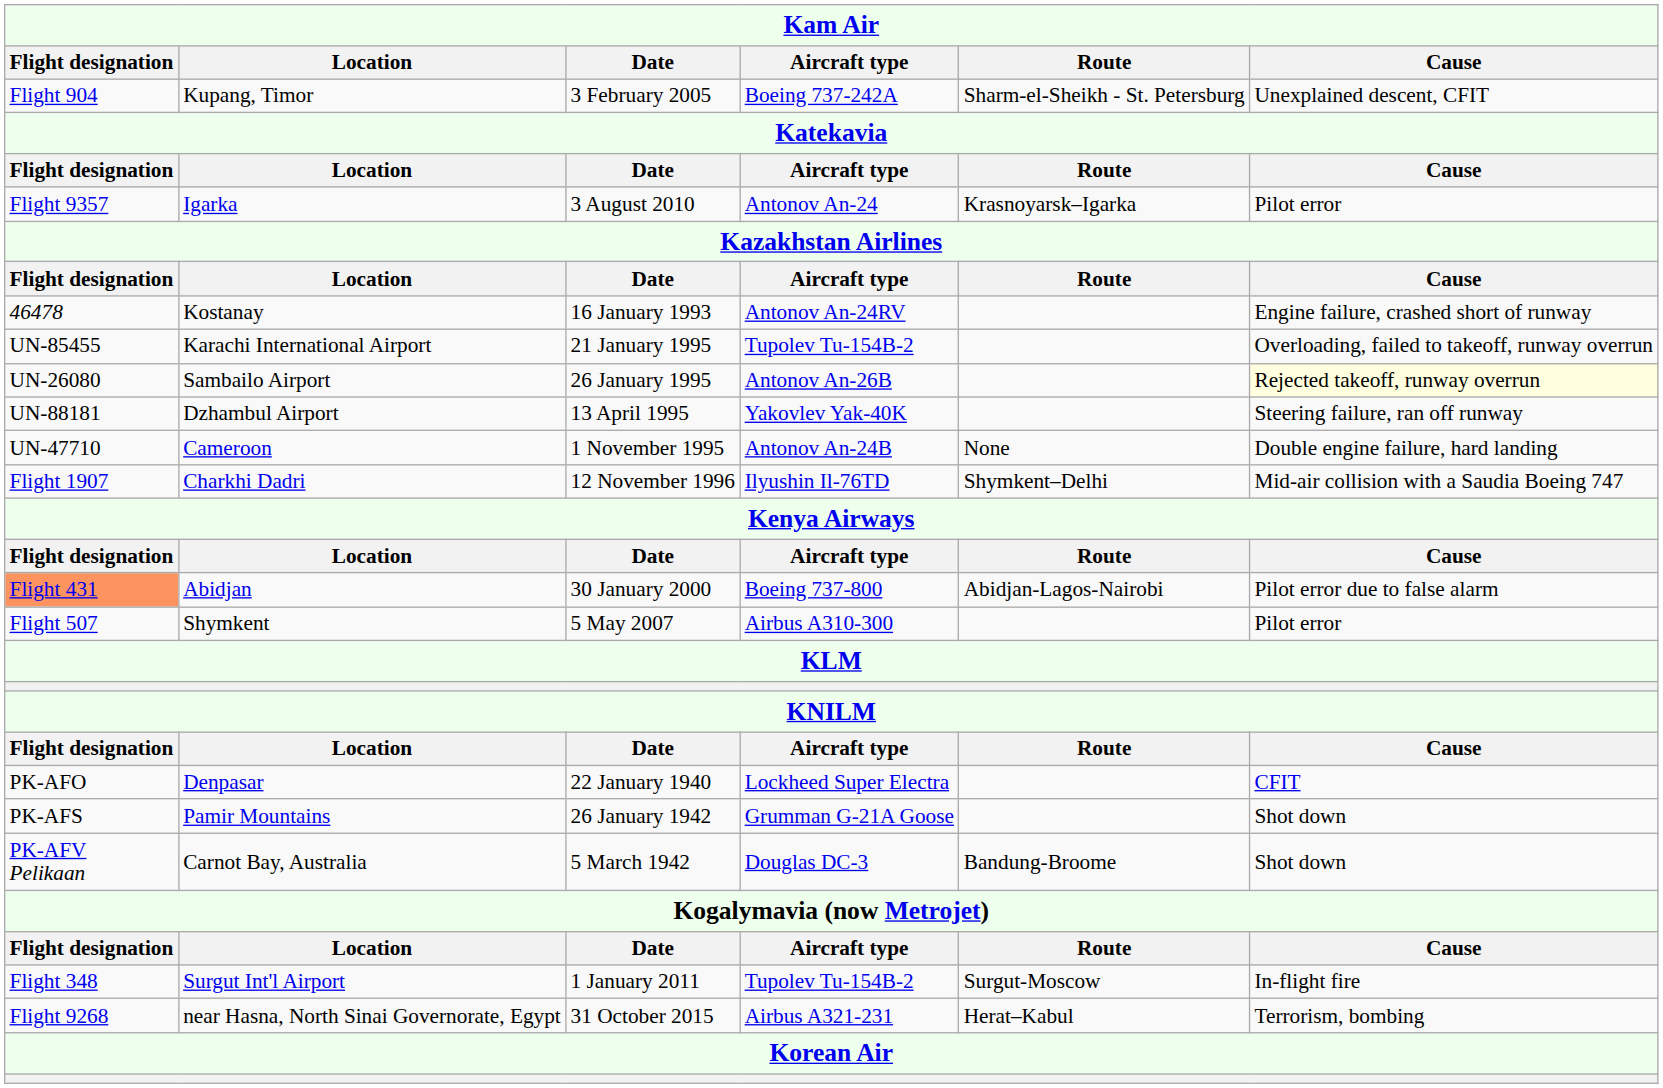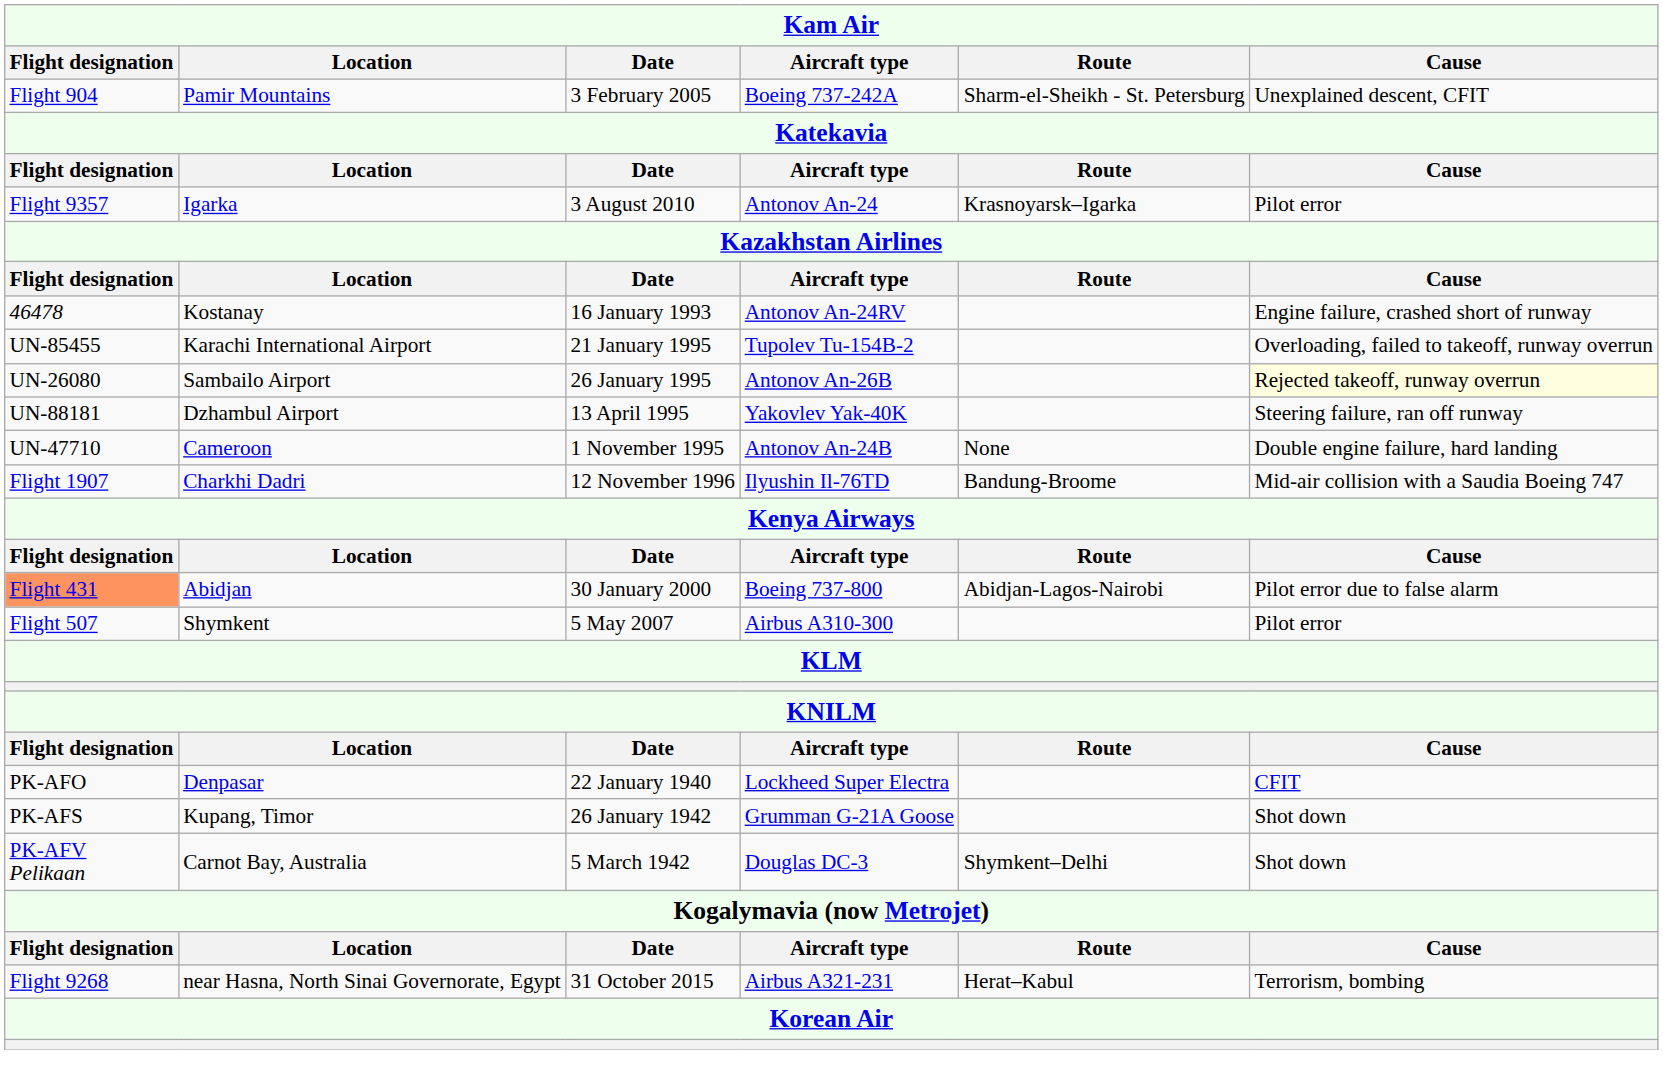Flight 904 | Location: Kupang, Timor -> Pamir Mountains
Flight 1907 | Route: Shymkent–Delhi -> Bandung-Broome
PK-AFS | Location: Pamir Mountains -> Kupang, Timor
PK-AFV Pelikaan | Route: Bandung-Broome -> Shymkent–Delhi
- row: Flight 348 | Surgut Int'l Airport | 1 January 2011 | Tupolev Tu-154B-2 | Surgut-Moscow | In-flight fire
